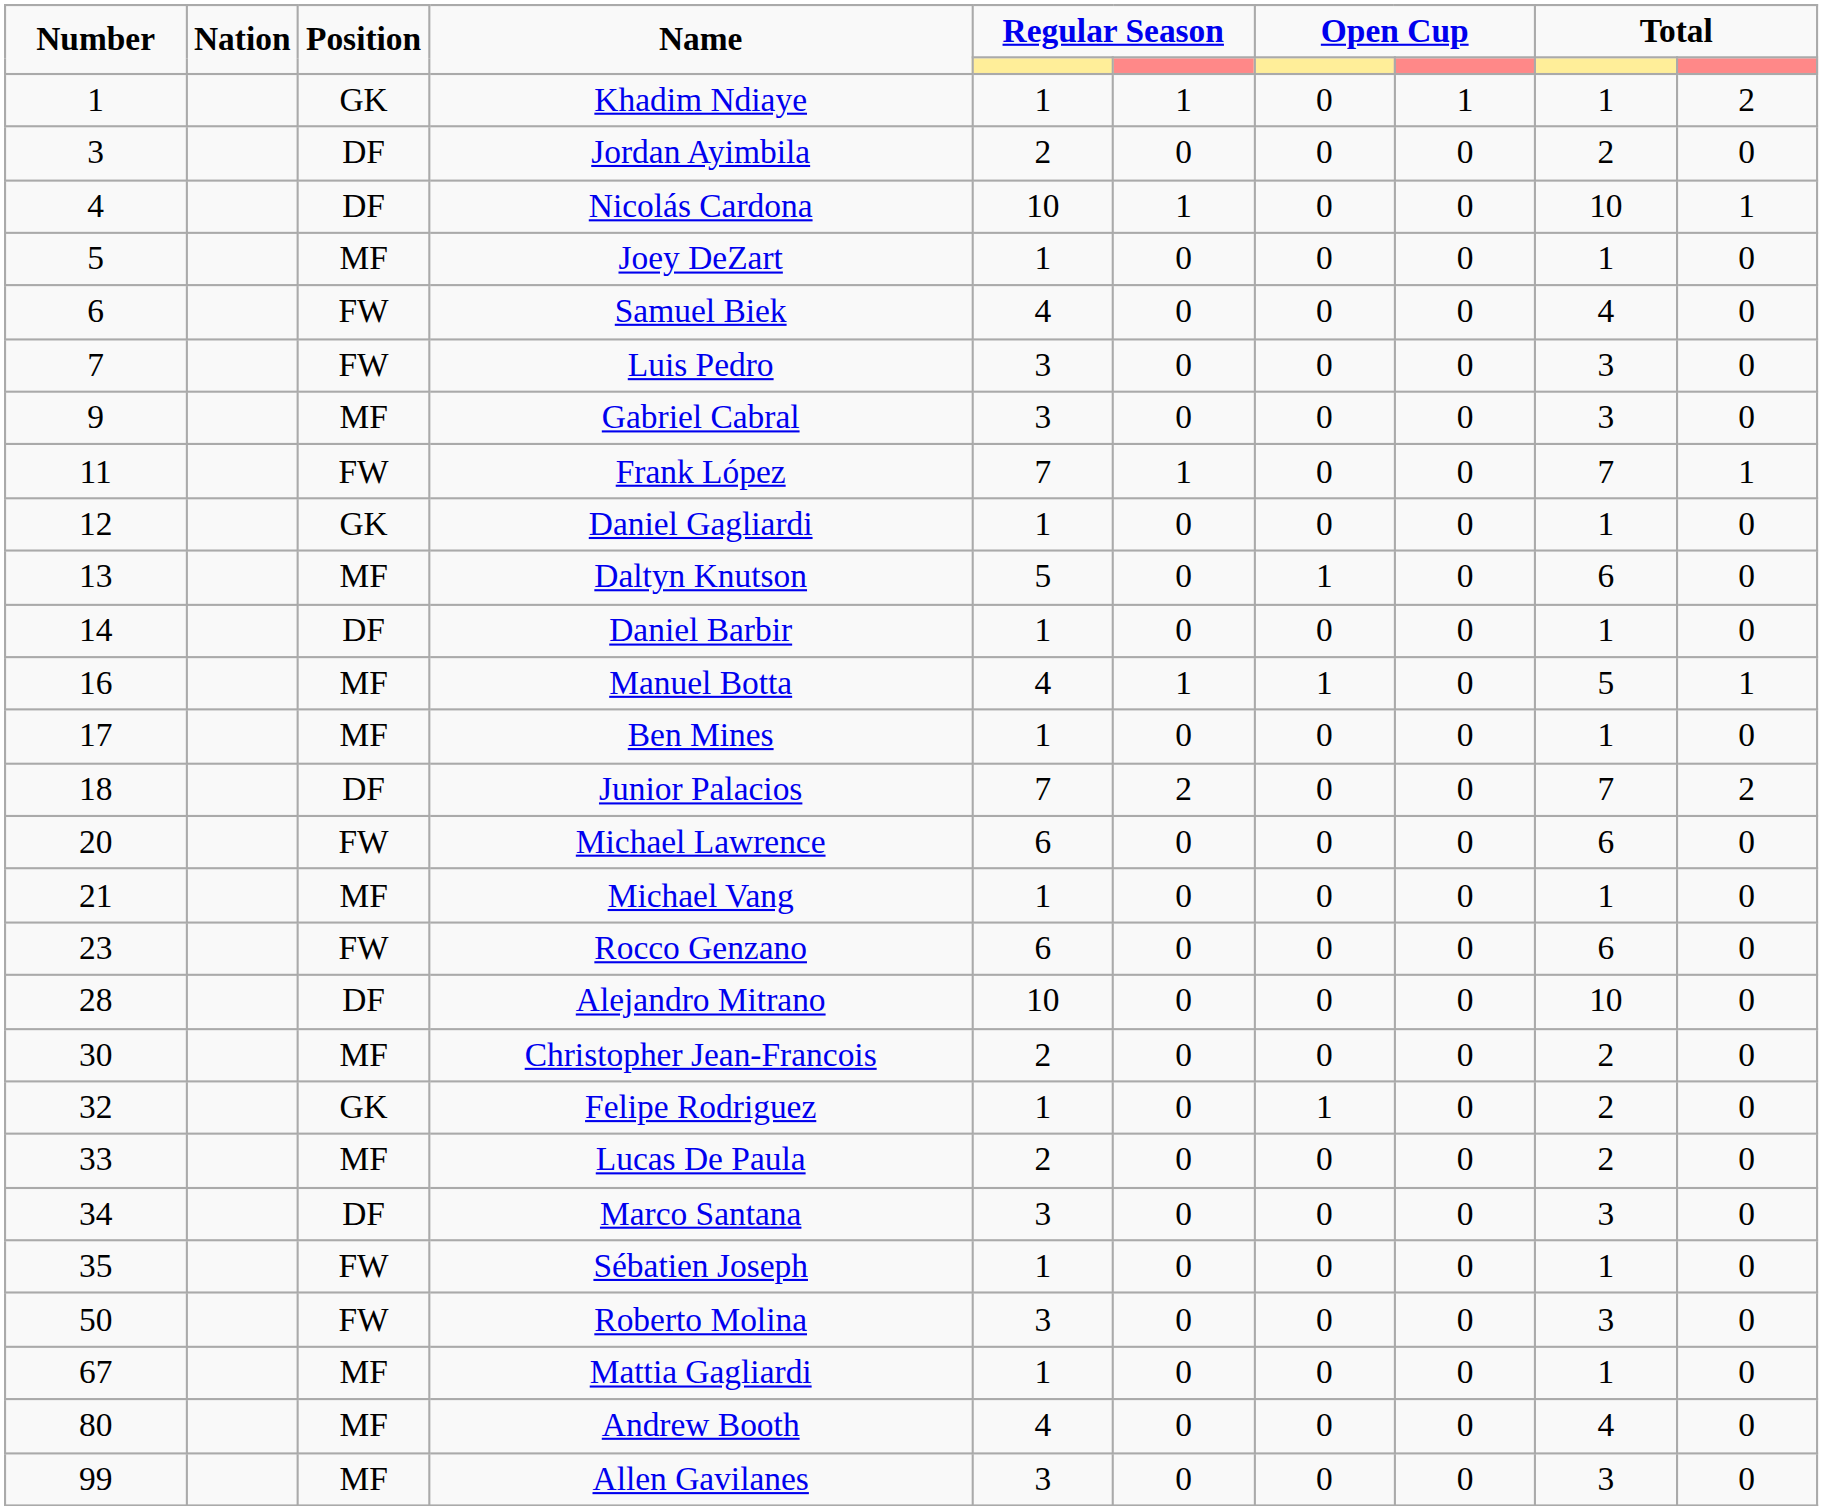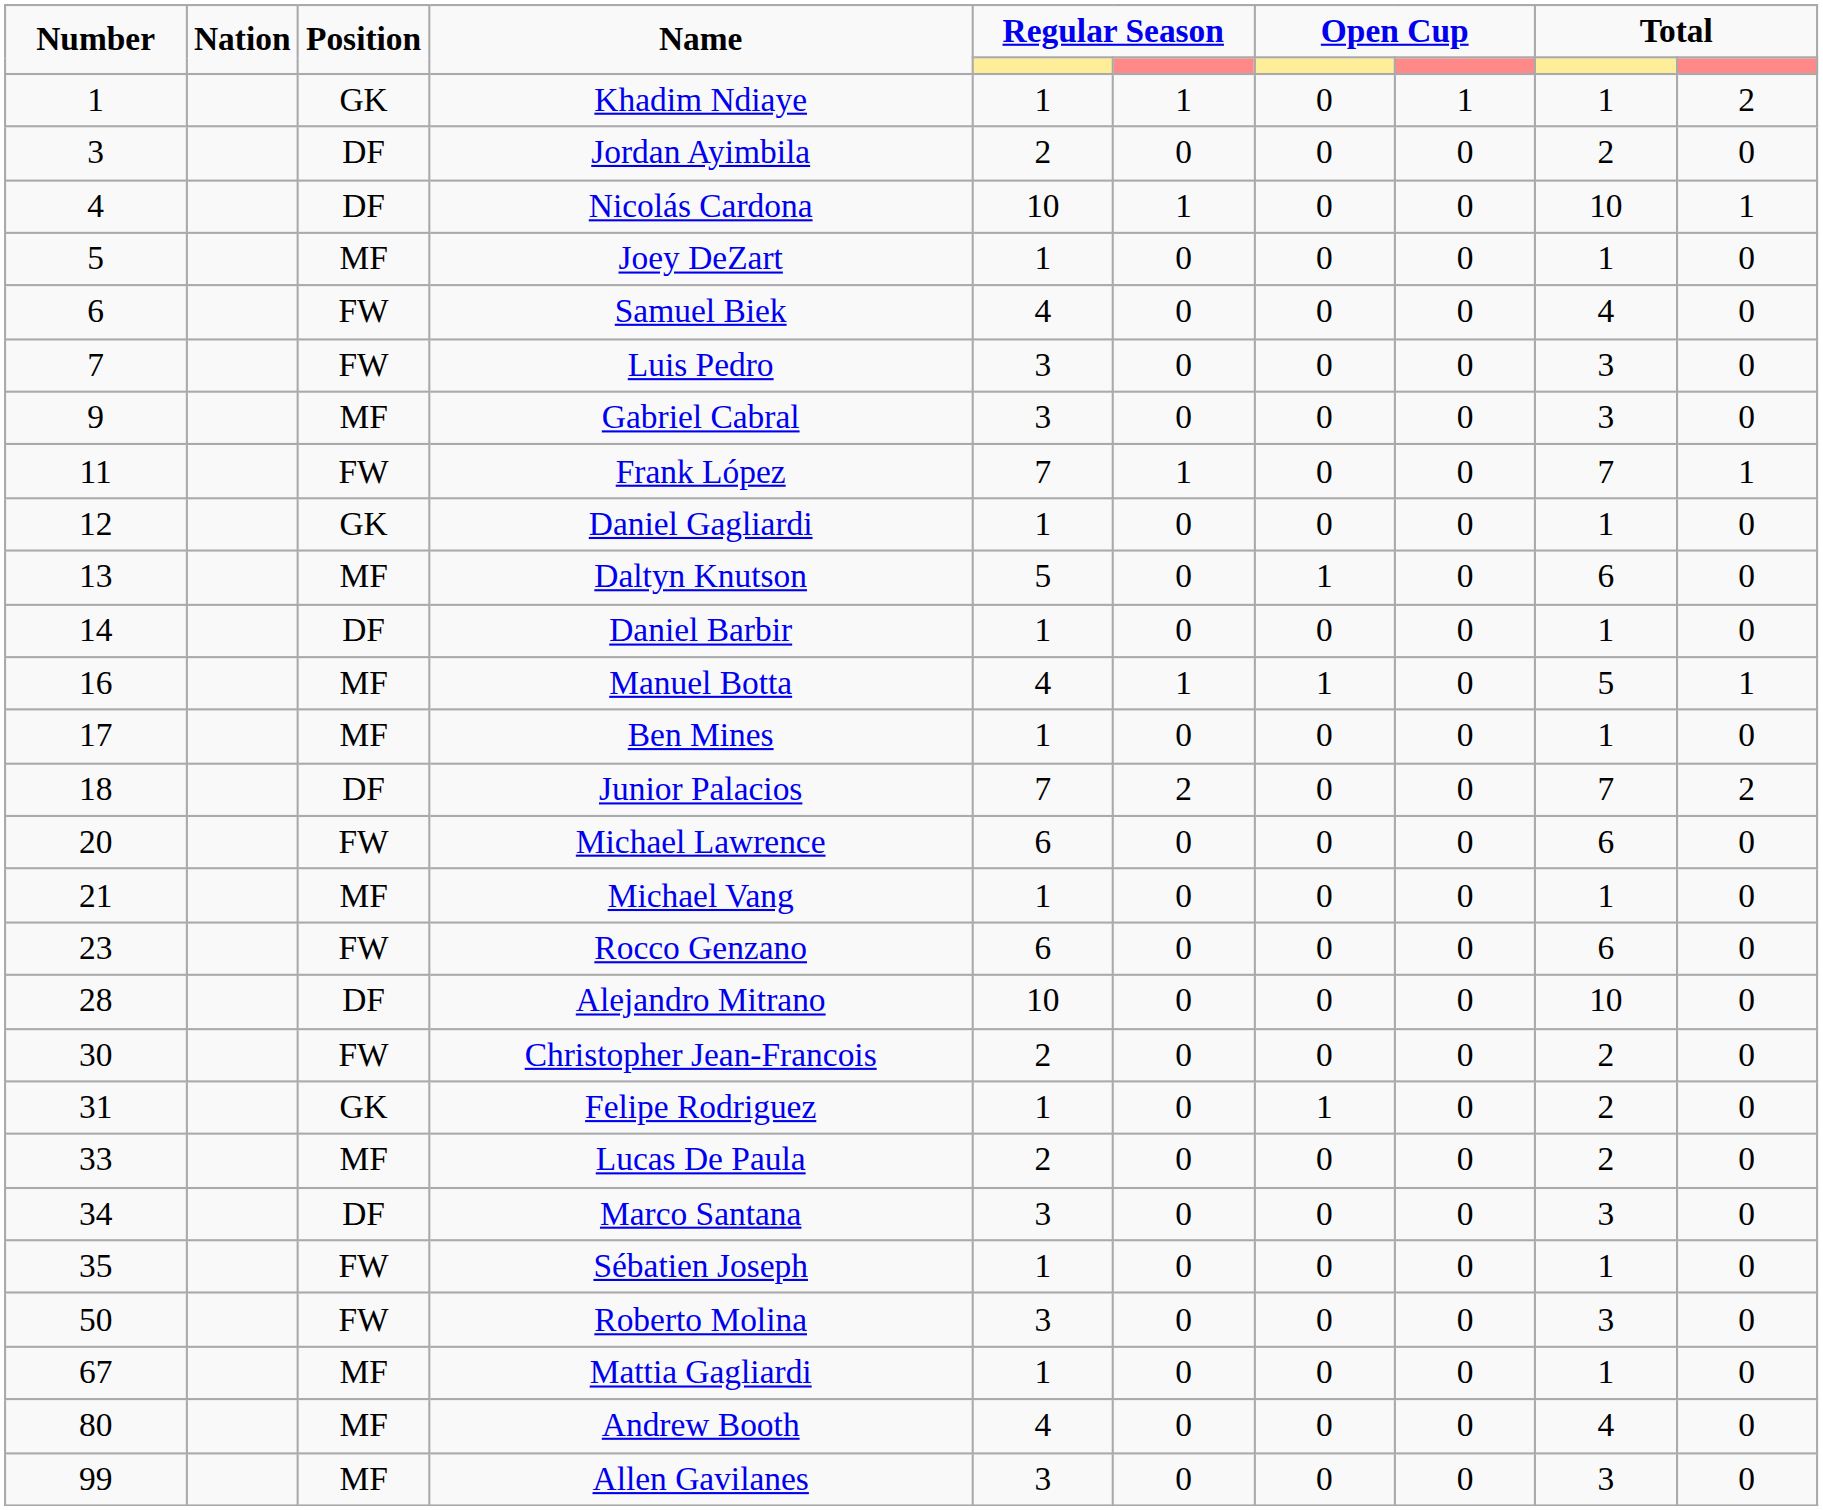Christopher Jean-Francois | Position: MF -> FW
Felipe Rodriguez | Number: 32 -> 31
